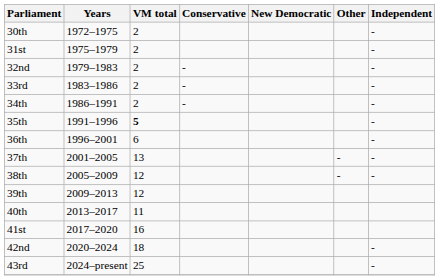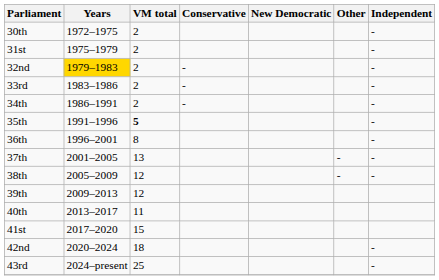32nd | Years: no background -> gold background
36th | VM total: 6 -> 8
41st | VM total: 16 -> 15
